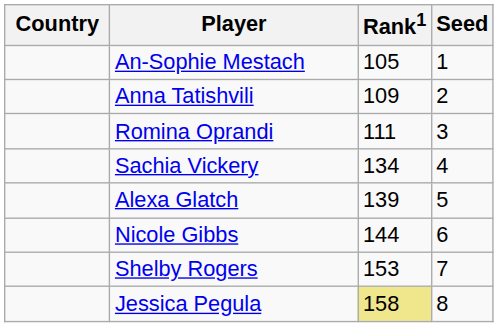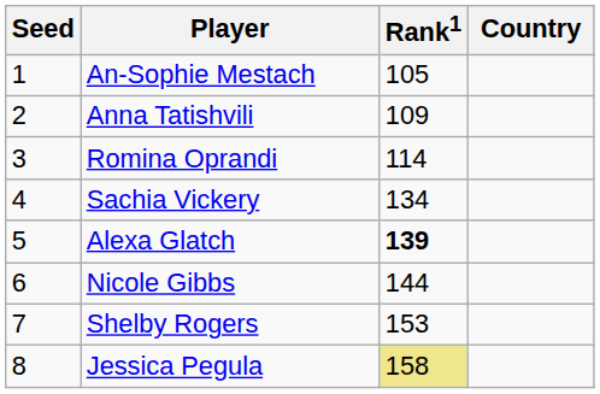columns swapped: Country <-> Seed
Romina Oprandi | Rank1: 111 -> 114
Alexa Glatch | Rank1: normal -> bold
